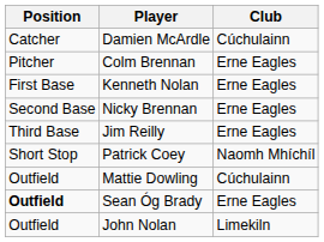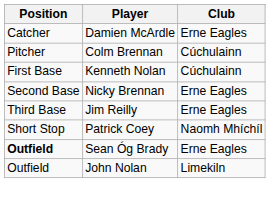Damien McArdle | Club: Cúchulainn -> Erne Eagles
Colm Brennan | Club: Erne Eagles -> Cúchulainn
Kenneth Nolan | Club: Erne Eagles -> Cúchulainn
- row: Outfield | Mattie Dowling | Cúchulainn
